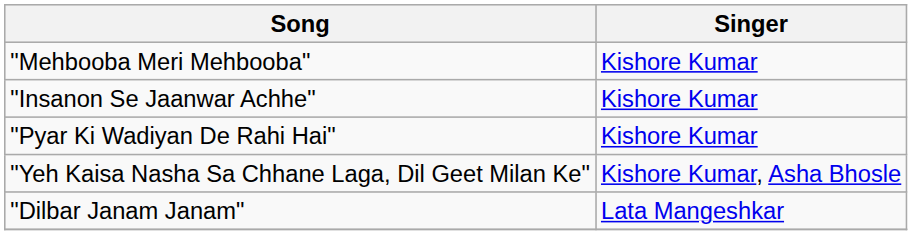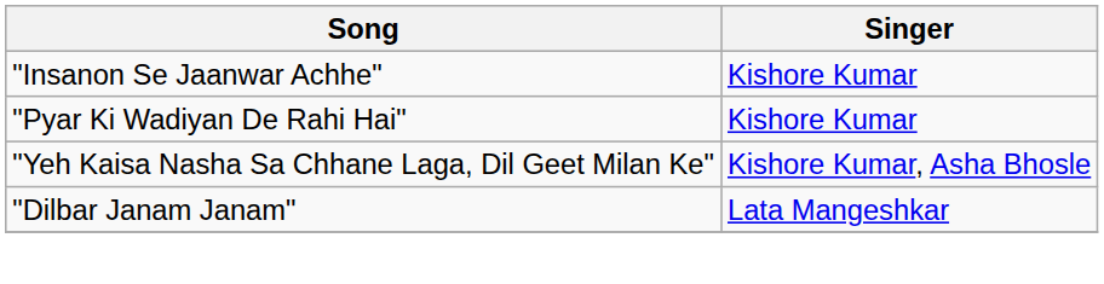- row: "Mehbooba Meri Mehbooba" | Kishore Kumar
